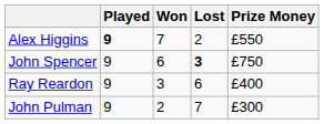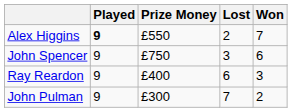columns swapped: Won <-> Prize Money
John Spencer | Lost: bold -> normal
